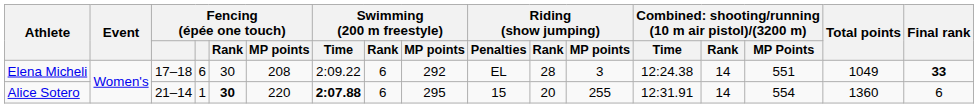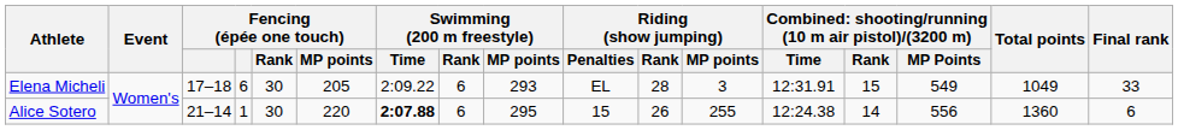Elena Micheli | Fencing (épée one touch) / MP points: 208 -> 205
Elena Micheli | Swimming (200 m freestyle) / MP points: 292 -> 293
Elena Micheli | column 13: 12:24.38 -> 12:31.91
Elena Micheli | column 14: 14 -> 15
Elena Micheli | column 15: 551 -> 549
Elena Micheli | Final rank: bold -> normal
Alice Sotero | Fencing (épée one touch) / Rank: bold -> normal
Alice Sotero | Riding (show jumping) / Rank: 20 -> 26
Alice Sotero | column 13: 12:31.91 -> 12:24.38
Alice Sotero | column 15: 554 -> 556
